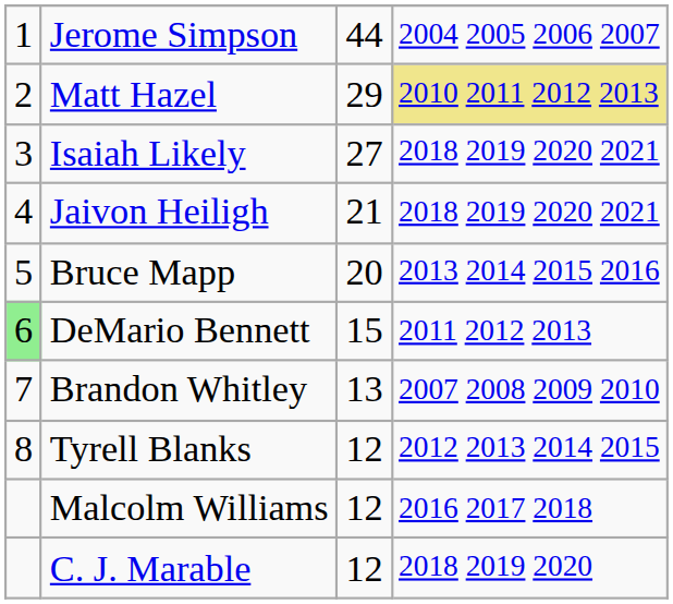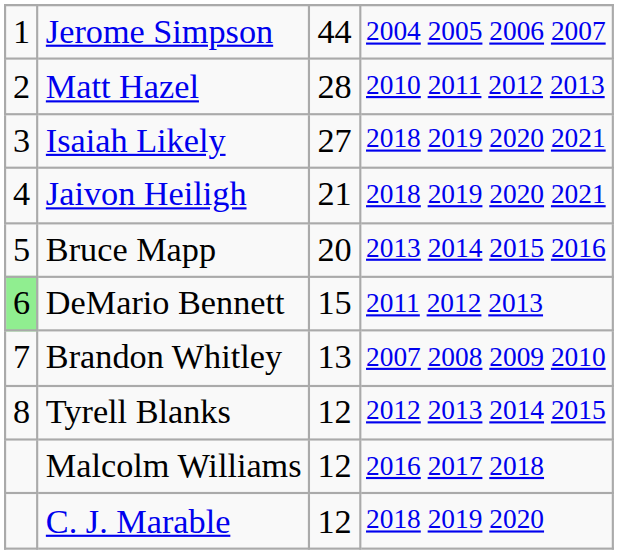Matt Hazel | column 3: 29 -> 28
Matt Hazel | column 4: khaki background -> no background
